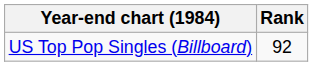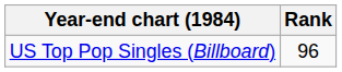US Top Pop Singles (Billboard) | Rank: 92 -> 96
